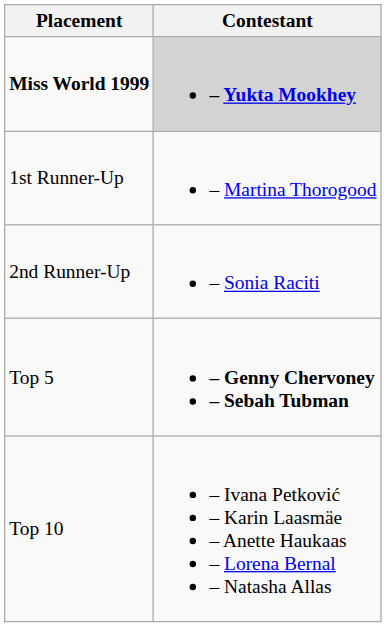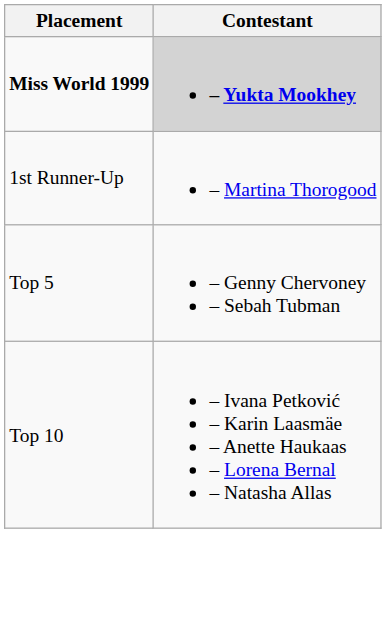- row: 2nd Runner-Up | – Sonia Raciti
Top 5 | Contestant: bold -> normal
